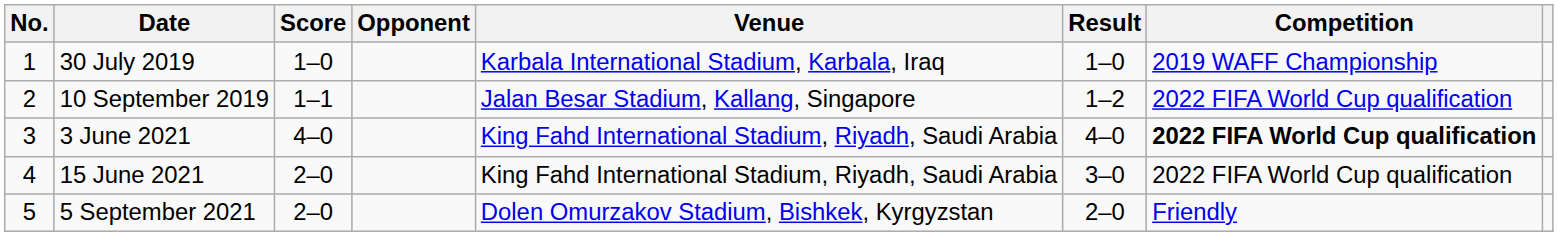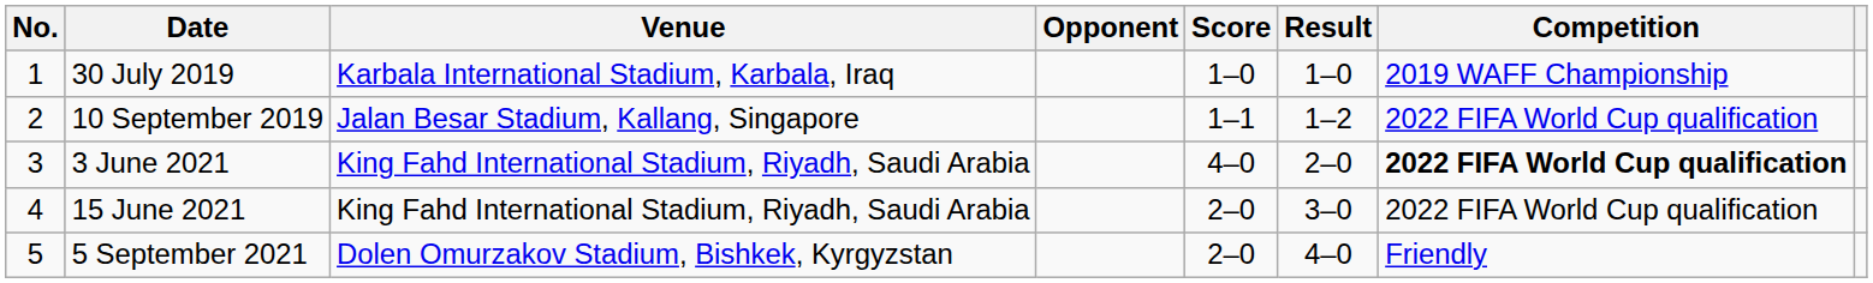columns swapped: Venue <-> Score
3 June 2021 | Result: 4–0 -> 2–0
5 September 2021 | Result: 2–0 -> 4–0
